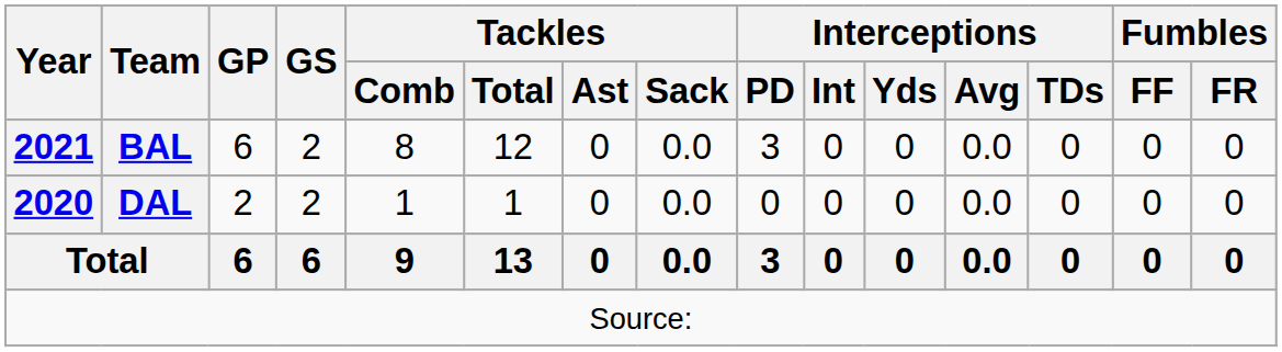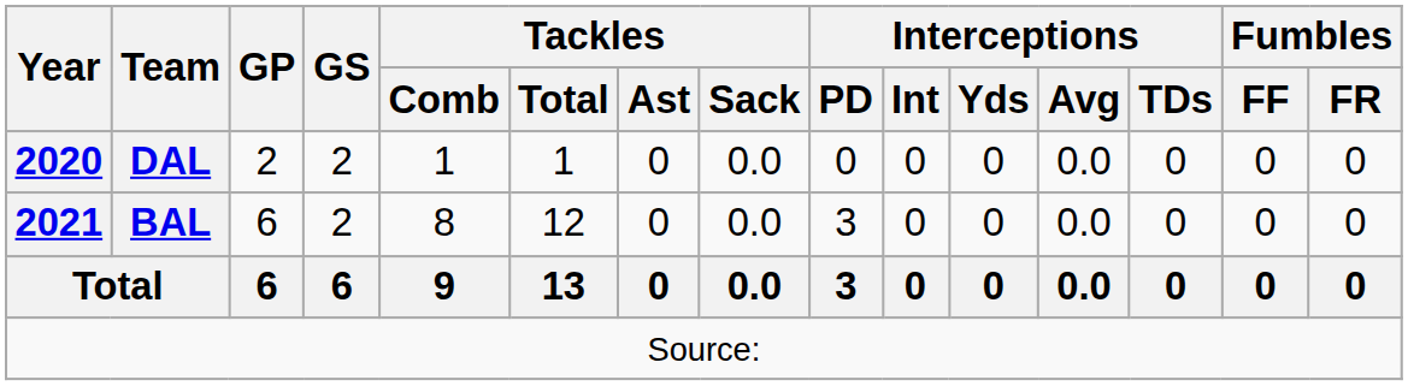rows swapped: DAL <-> BAL
